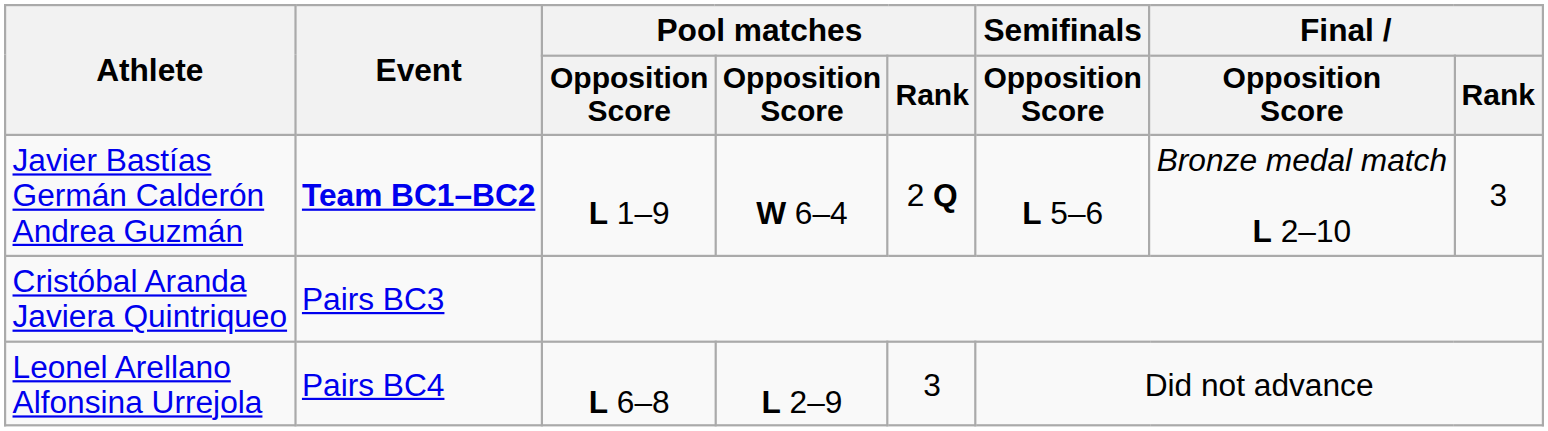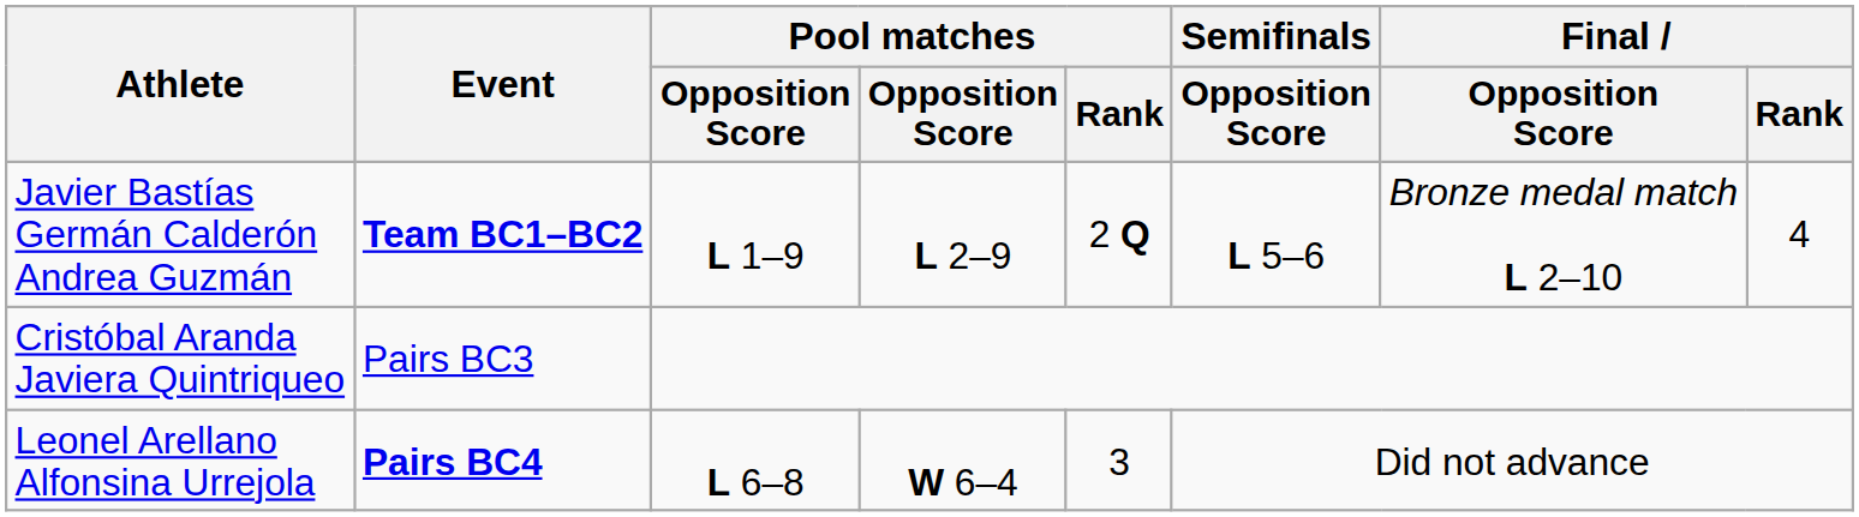Javier Bastías Germán Calderón Andrea Guzmán | column 4: W 6–4 -> L 2–9
Javier Bastías Germán Calderón Andrea Guzmán | Final / Rank: 3 -> 4
Leonel Arellano Alfonsina Urrejola | Event: normal -> bold
Leonel Arellano Alfonsina Urrejola | column 4: L 2–9 -> W 6–4
